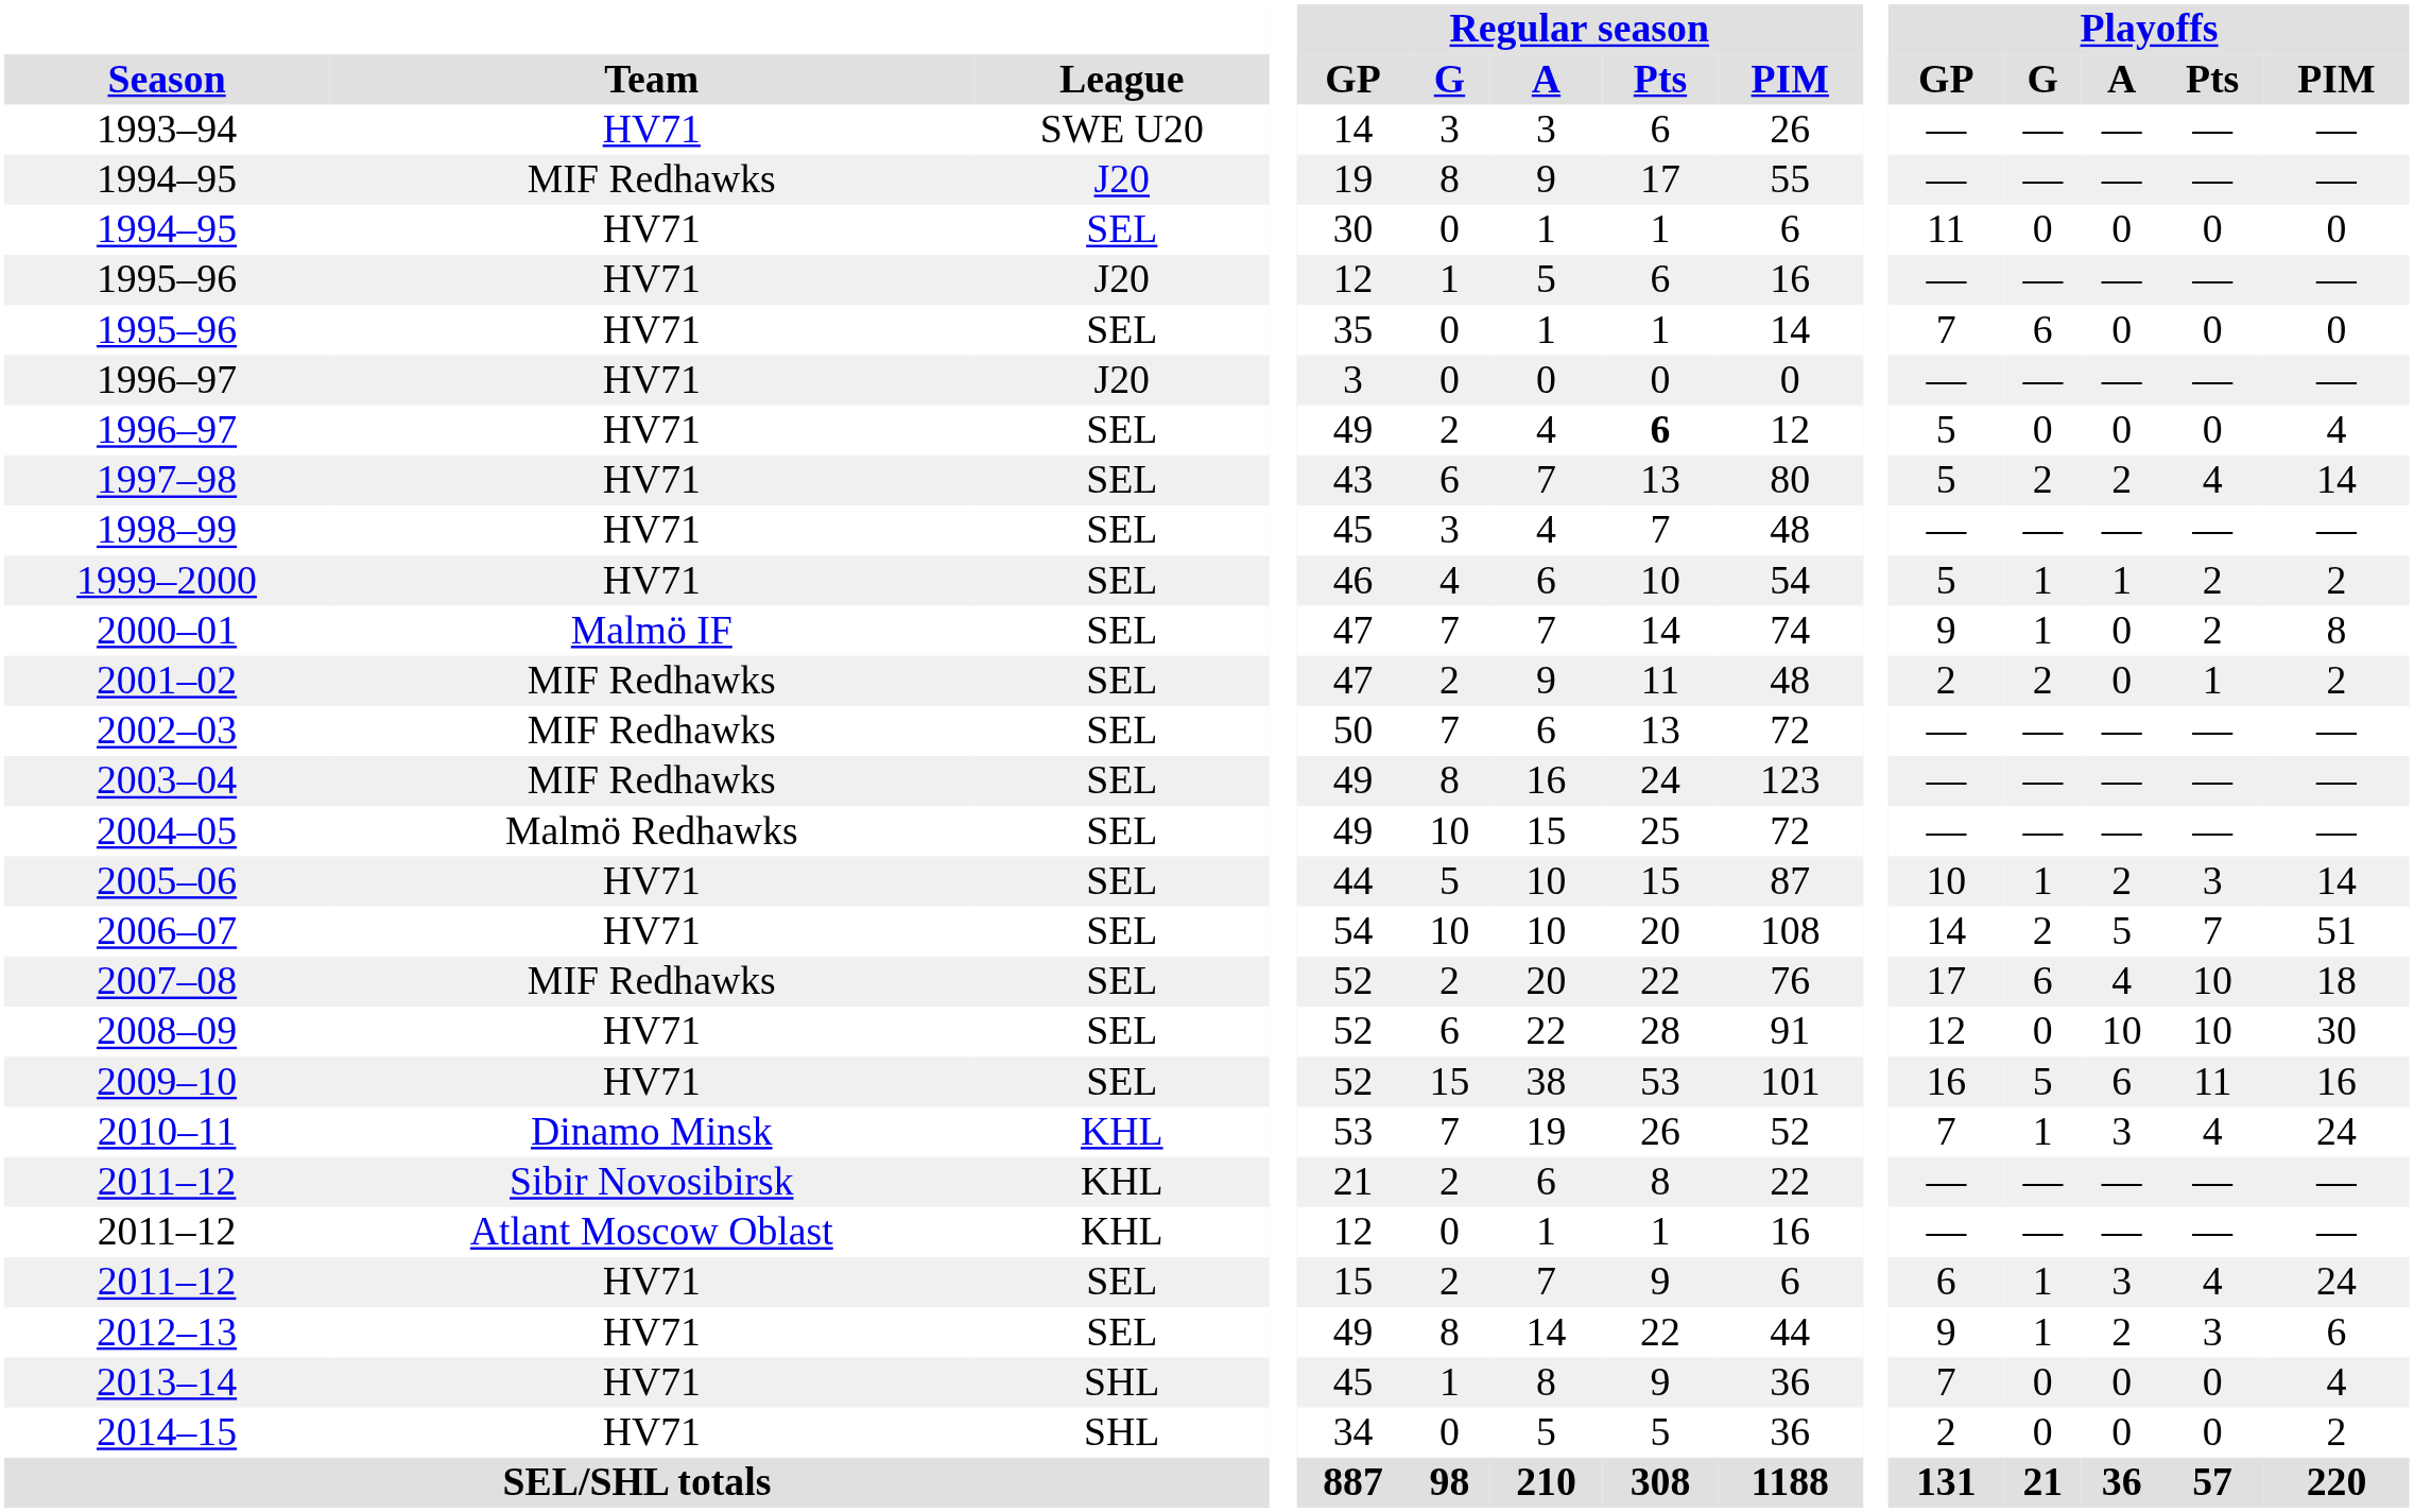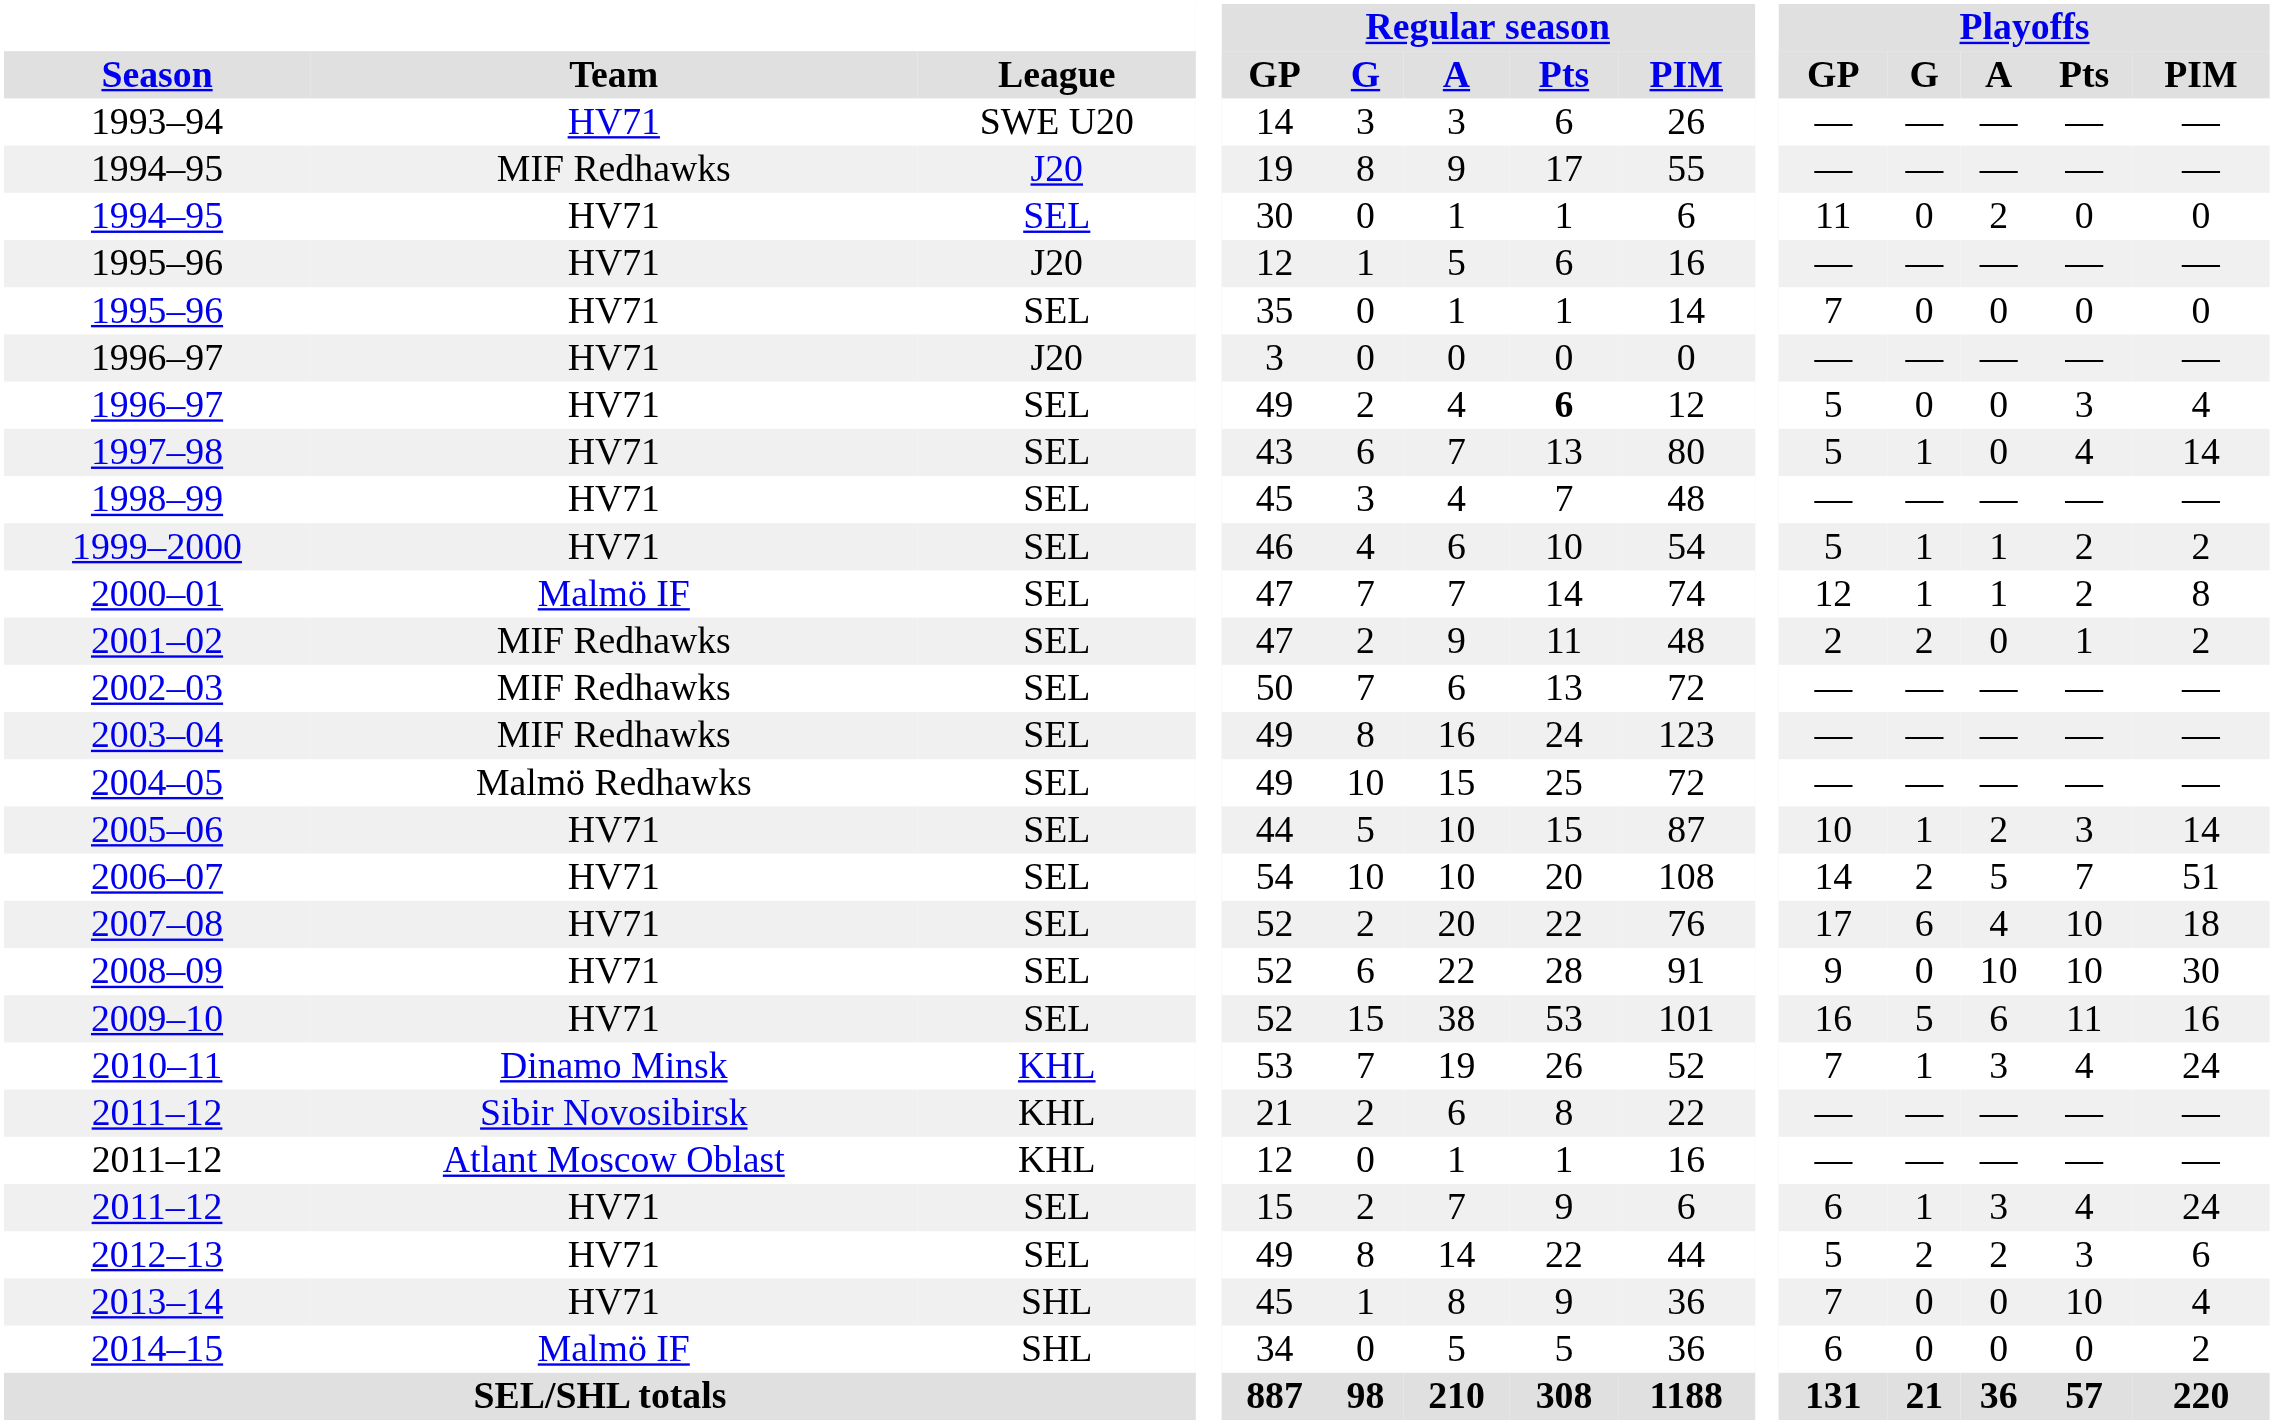1994–95 / SEL | Playoffs / A: 0 -> 2
1995–96 / SEL | Playoffs / G: 6 -> 0
1996–97 / SEL | Playoffs / Pts: 0 -> 3
1997–98 | Playoffs / G: 2 -> 1
1997–98 | Playoffs / A: 2 -> 0
2000–01 | Playoffs / GP: 9 -> 12
2000–01 | Playoffs / A: 0 -> 1
2007–08 | Team: MIF Redhawks -> HV71
2008–09 | Playoffs / GP: 12 -> 9
2012–13 | Playoffs / GP: 9 -> 5
2012–13 | Playoffs / G: 1 -> 2
2013–14 | Playoffs / Pts: 0 -> 10
2014–15 | Team: HV71 -> Malmö IF
2014–15 | Playoffs / GP: 2 -> 6
